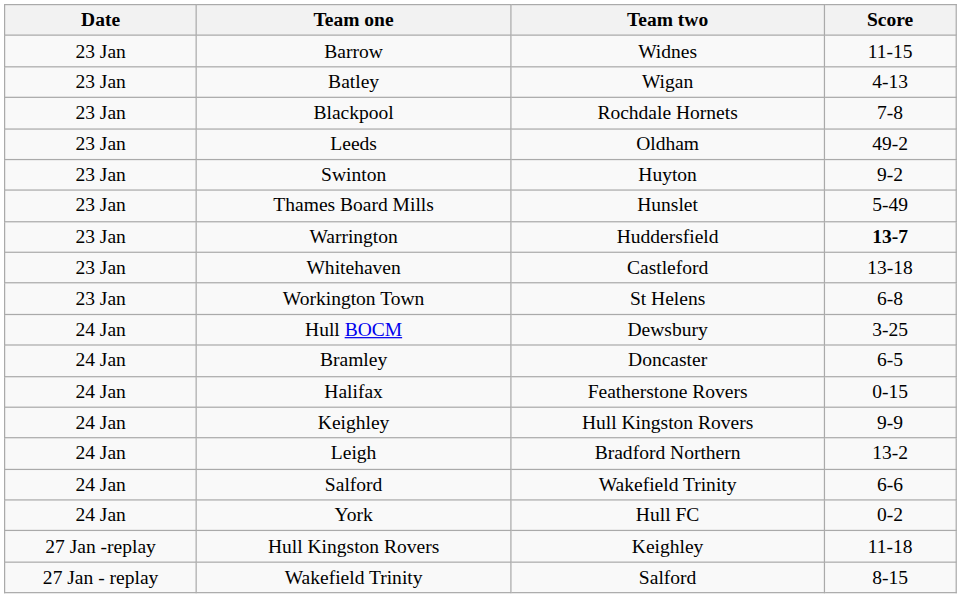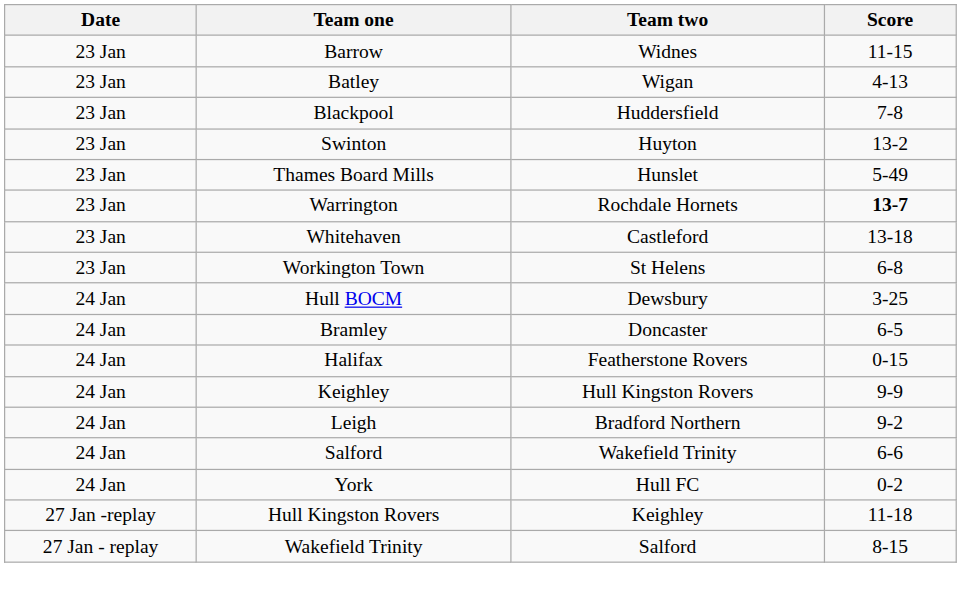Blackpool | Team two: Rochdale Hornets -> Huddersfield
- row: 23 Jan | Leeds | Oldham | 49-2
Swinton | Score: 9-2 -> 13-2
Warrington | Team two: Huddersfield -> Rochdale Hornets
Leigh | Score: 13-2 -> 9-2
